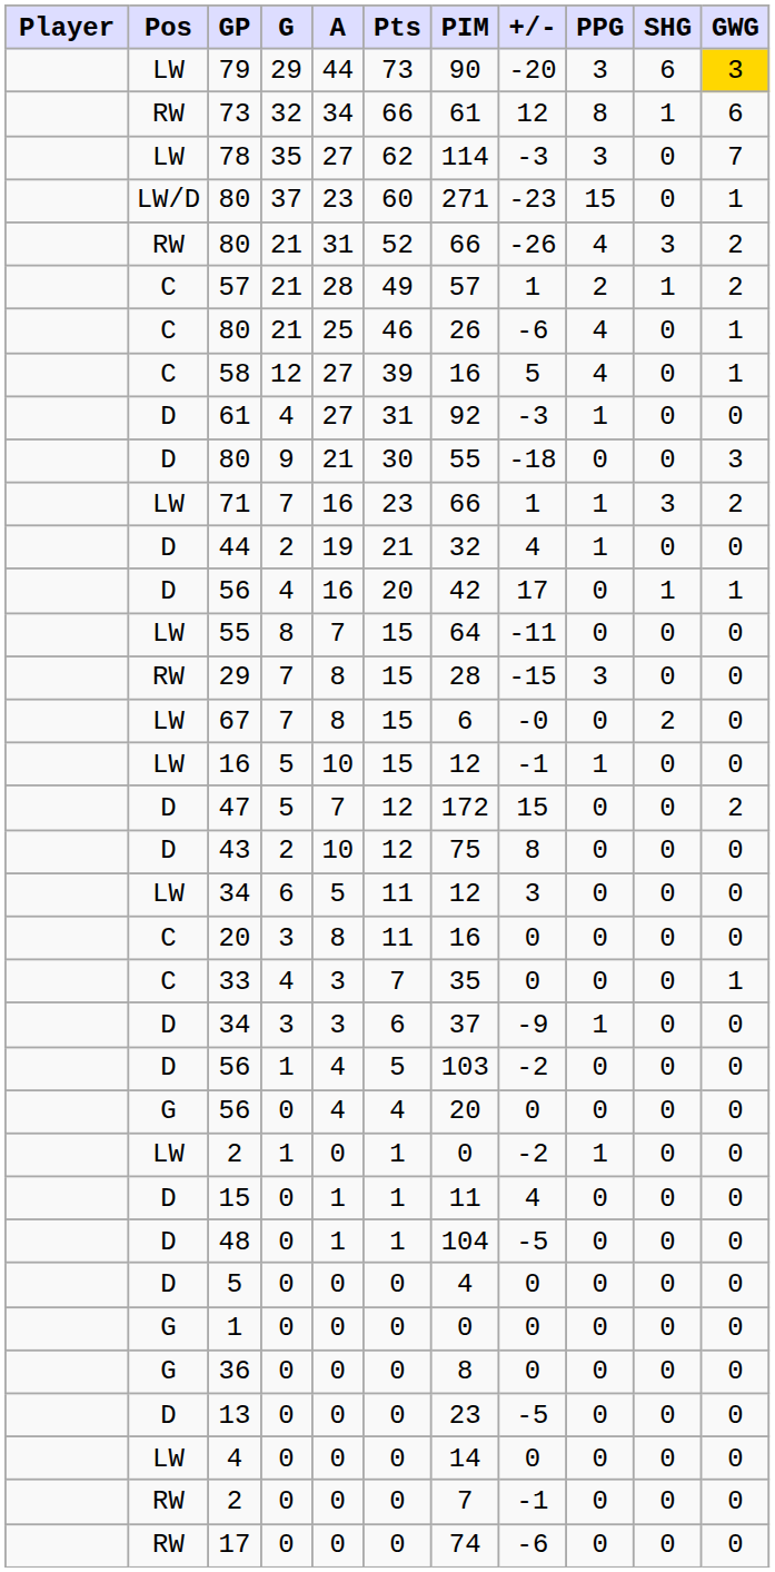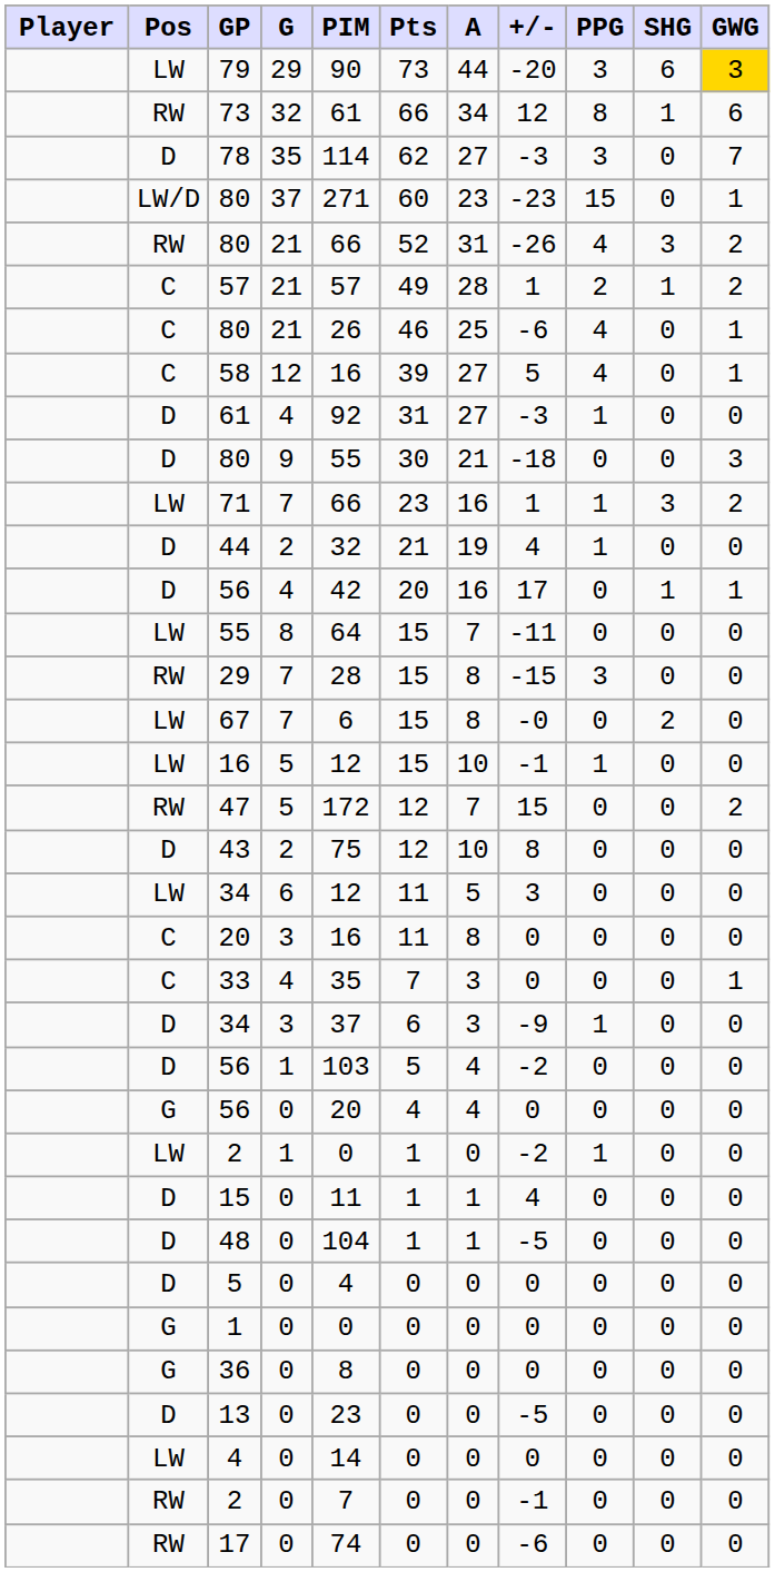columns swapped: A <-> PIM
78 | Pos: LW -> D
47 | Pos: D -> RW
